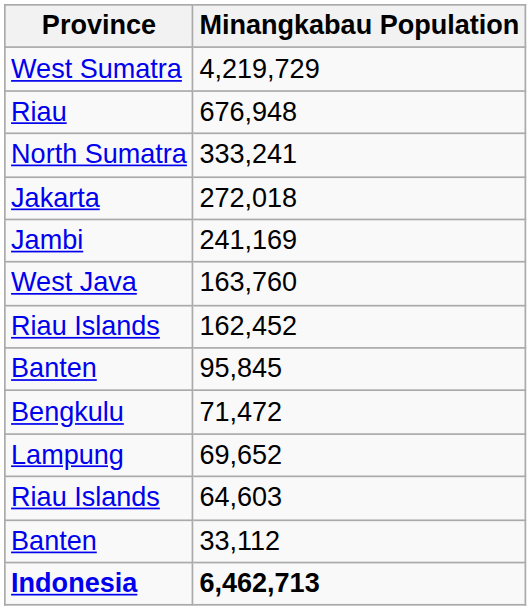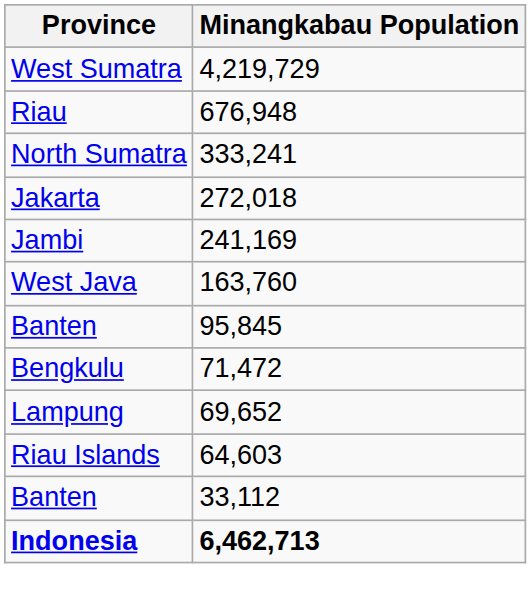- row: Riau Islands | 162,452
